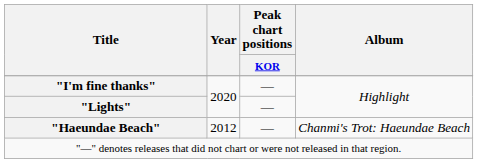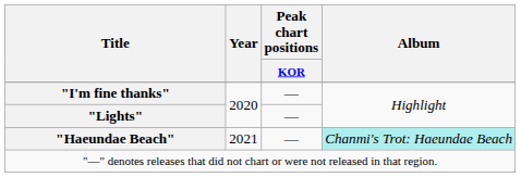"Haeundae Beach" | Year: 2012 -> 2021
"Haeundae Beach" | Album: no background -> paleturquoise background
